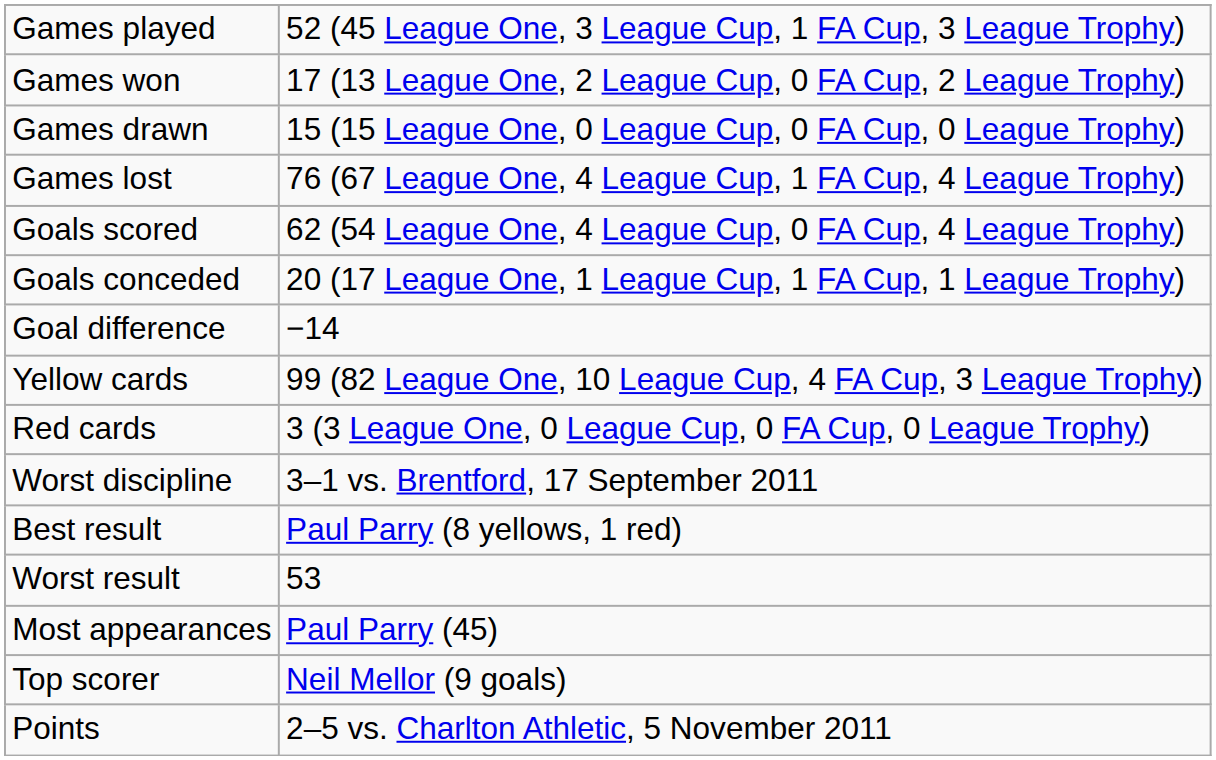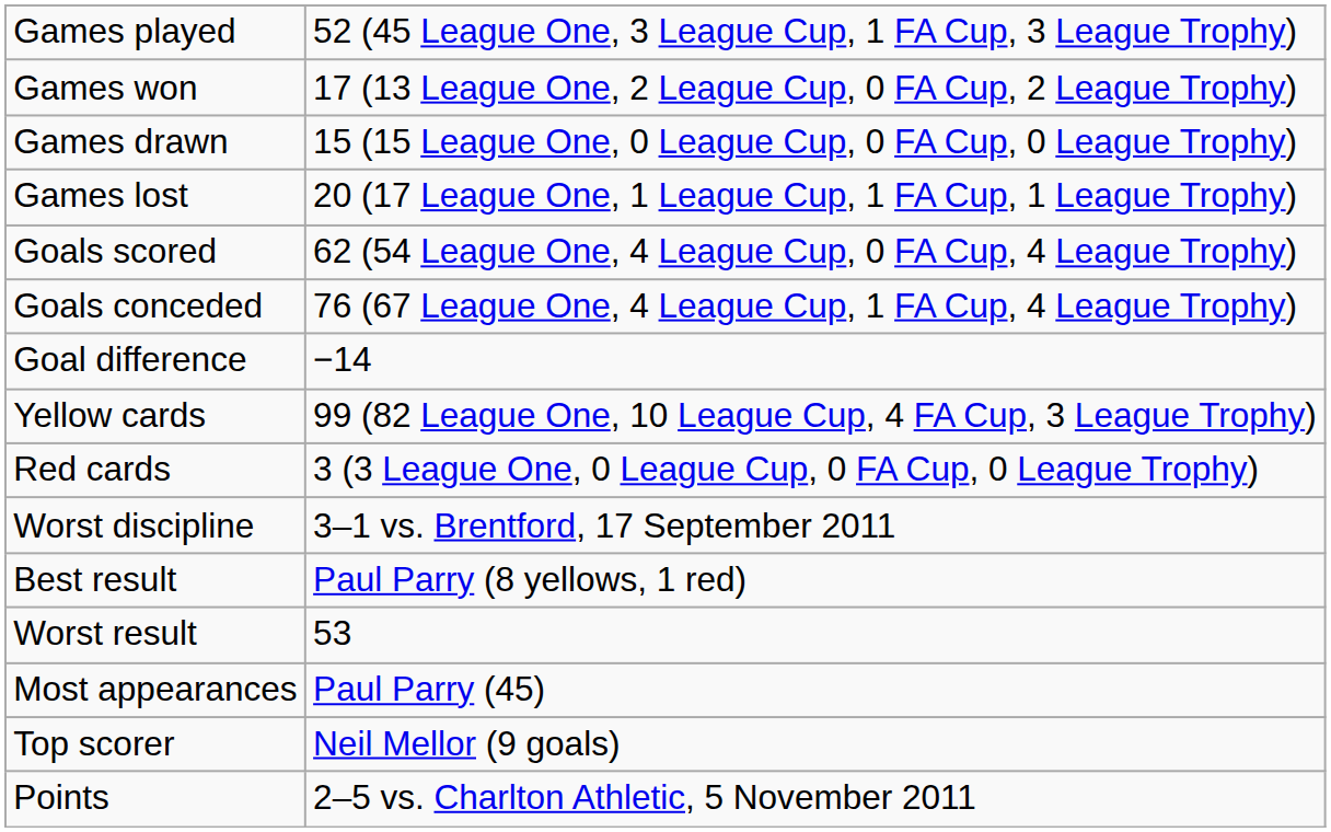Games lost | column 2: 76 (67 League One, 4 League Cup, 1 FA Cup, 4 League Trophy) -> 20 (17 League One, 1 League Cup, 1 FA Cup, 1 League Trophy)
Goals conceded | column 2: 20 (17 League One, 1 League Cup, 1 FA Cup, 1 League Trophy) -> 76 (67 League One, 4 League Cup, 1 FA Cup, 4 League Trophy)
